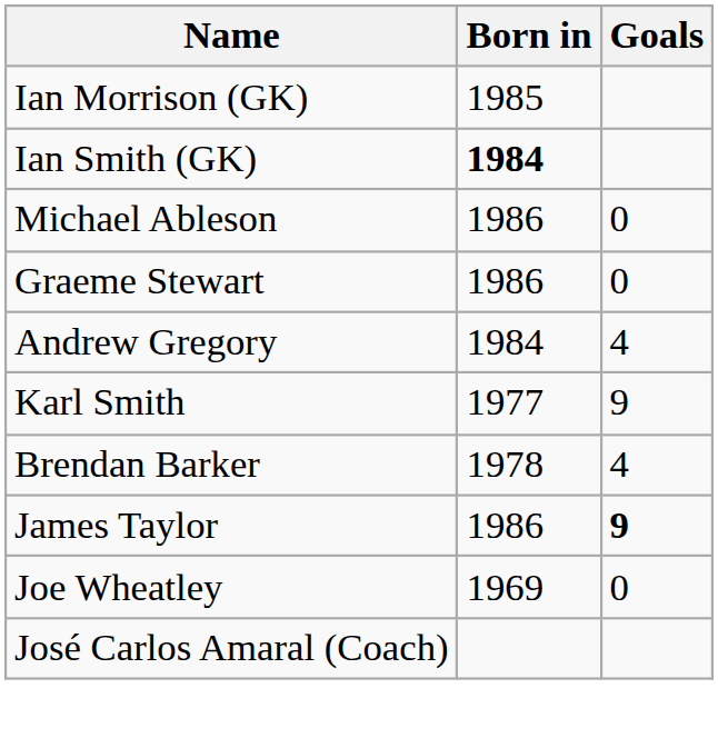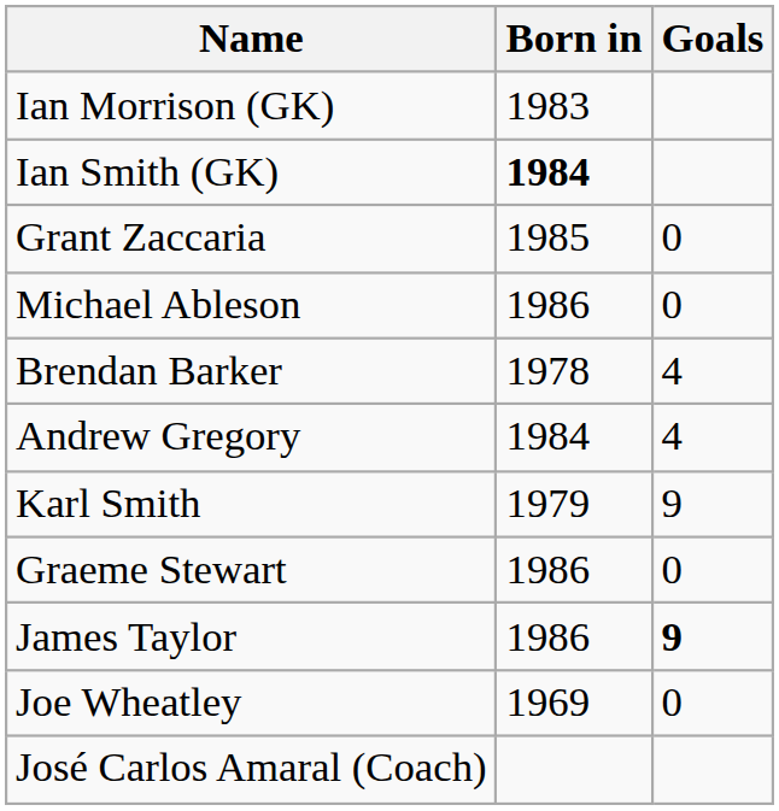Ian Morrison (GK) | Born in: 1985 -> 1983
+ row: Grant Zaccaria | 1985 | 0
rows swapped: Brendan Barker <-> Graeme Stewart
Karl Smith | Born in: 1977 -> 1979
